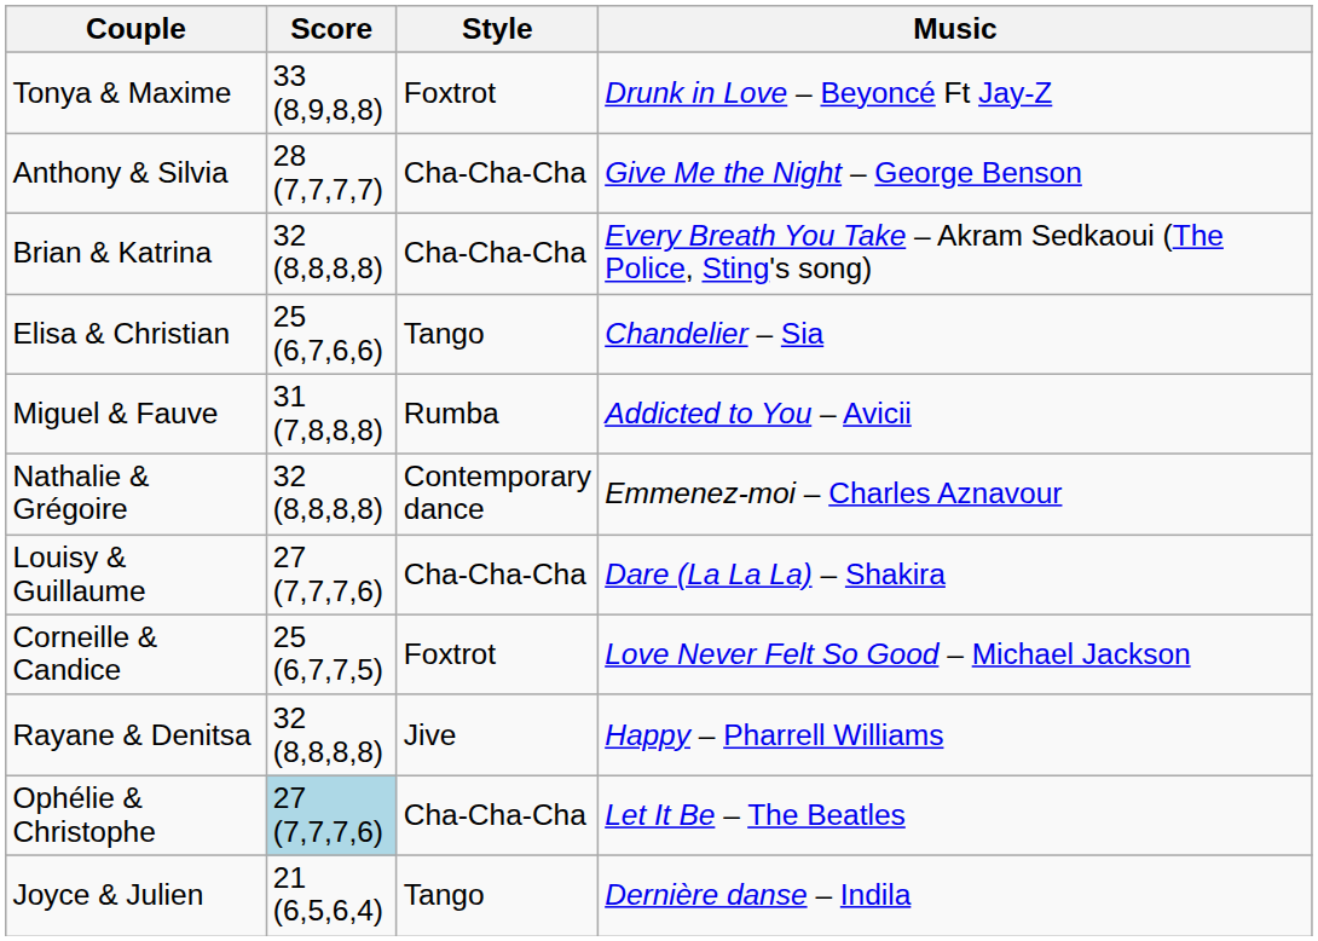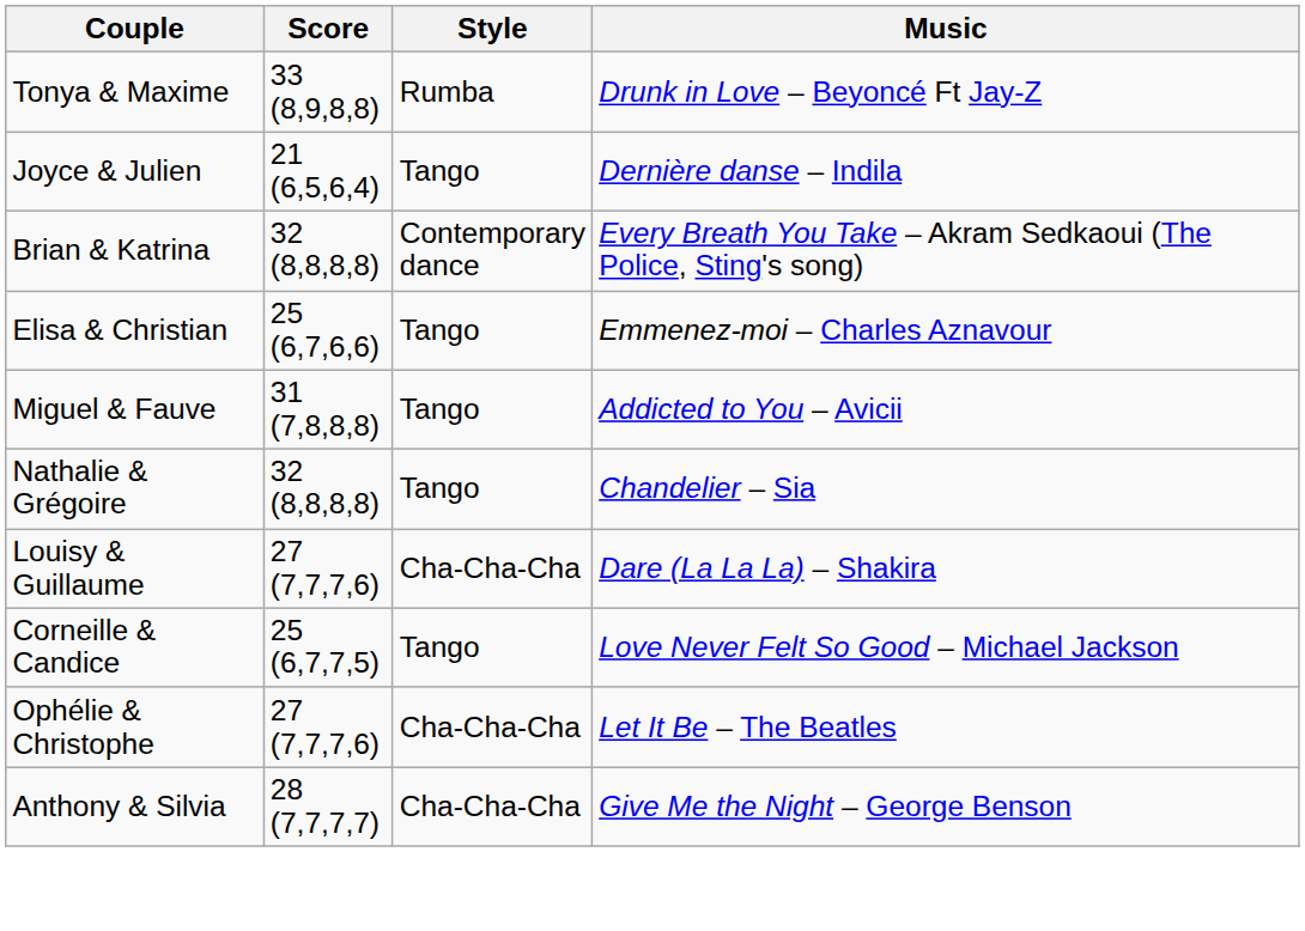Tonya & Maxime | Style: Foxtrot -> Rumba
rows swapped: Anthony & Silvia <-> Joyce & Julien
Brian & Katrina | Style: Cha-Cha-Cha -> Contemporary dance
Elisa & Christian | Music: Chandelier – Sia -> Emmenez-moi – Charles Aznavour
Miguel & Fauve | Style: Rumba -> Tango
Nathalie & Grégoire | Style: Contemporary dance -> Tango
Nathalie & Grégoire | Music: Emmenez-moi – Charles Aznavour -> Chandelier – Sia
Corneille & Candice | Style: Foxtrot -> Tango
- row: Rayane & Denitsa | 32 (8,8,8,8) | Jive | Happy – Pharrell Williams
Ophélie & Christophe | Score: lightblue background -> no background
